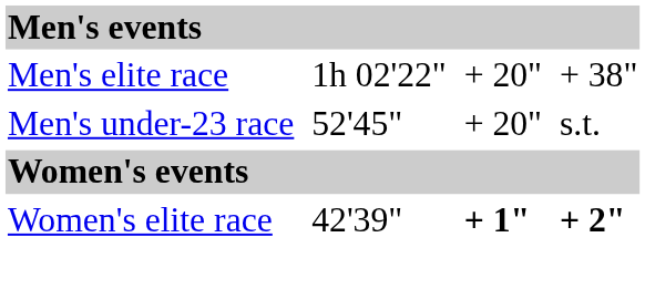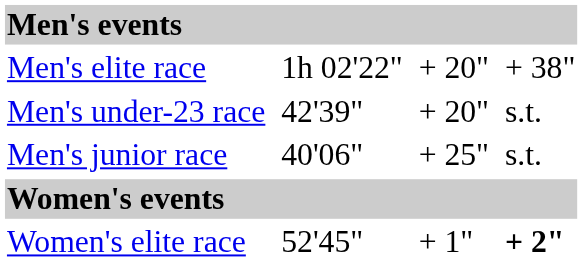Men's under-23 race | column 3: 52'45" -> 42'39"
+ row: Men's junior race | 40'06" | + 25" | s.t.
Women's elite race | column 3: 42'39" -> 52'45"
Women's elite race | column 5: bold -> normal
